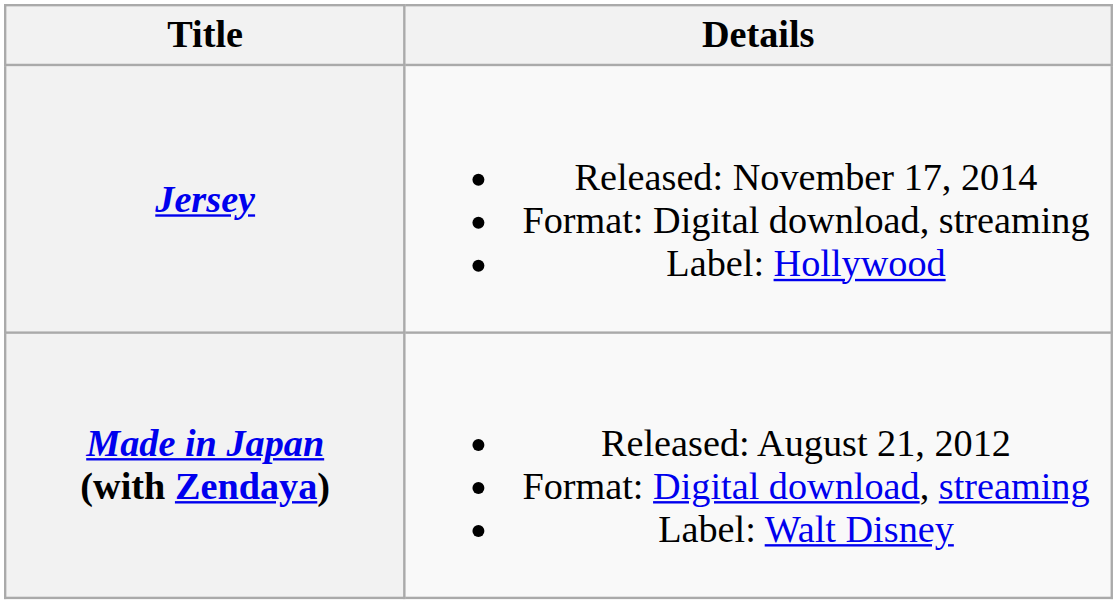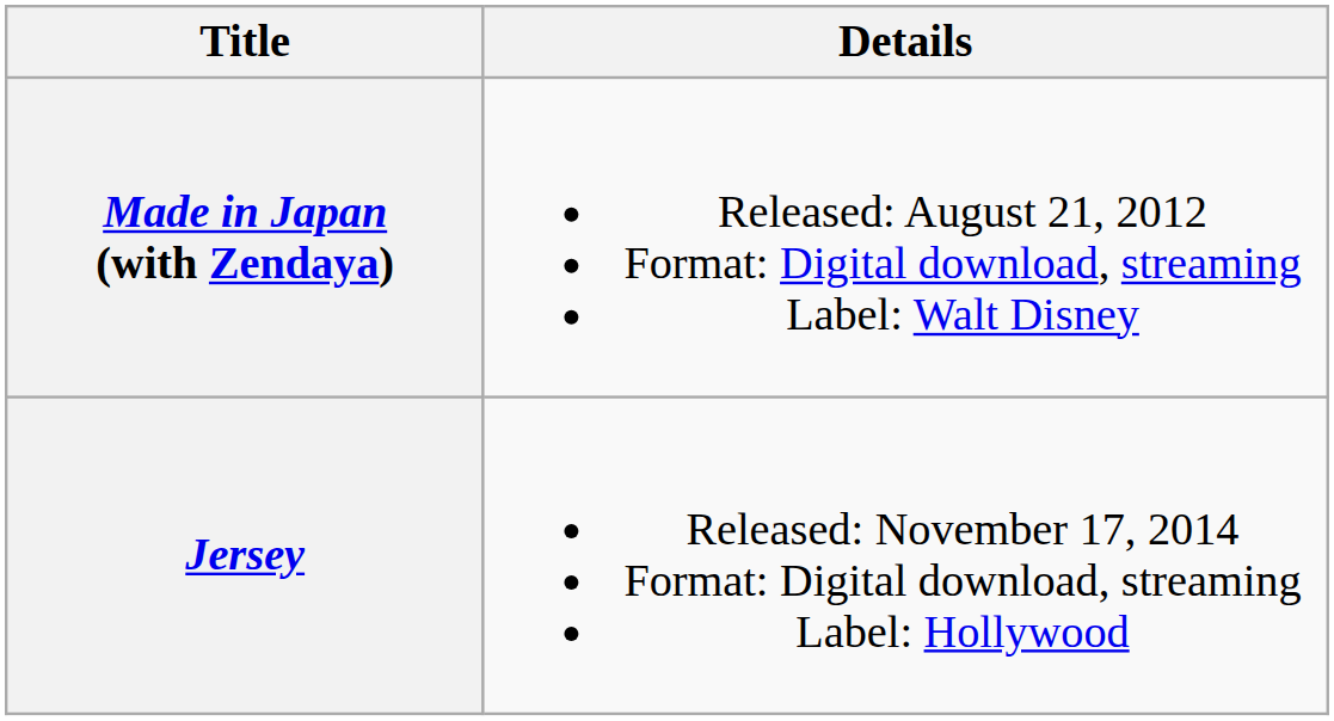rows swapped: Made in Japan (with Zendaya) <-> Jersey
